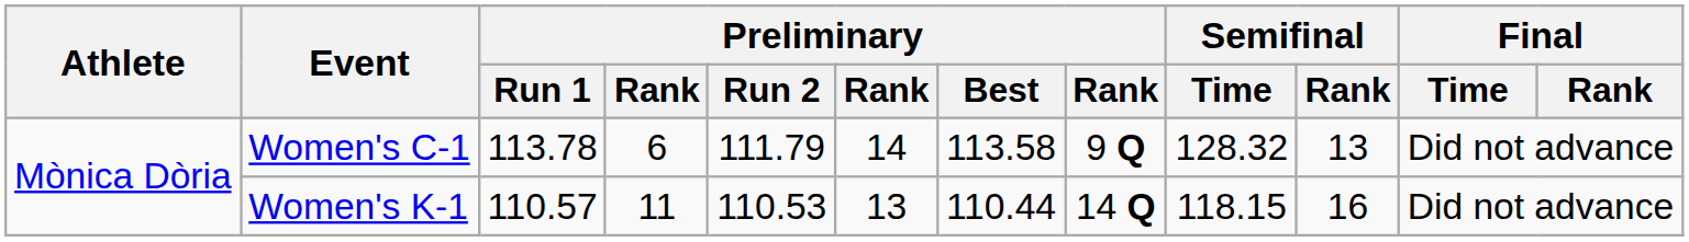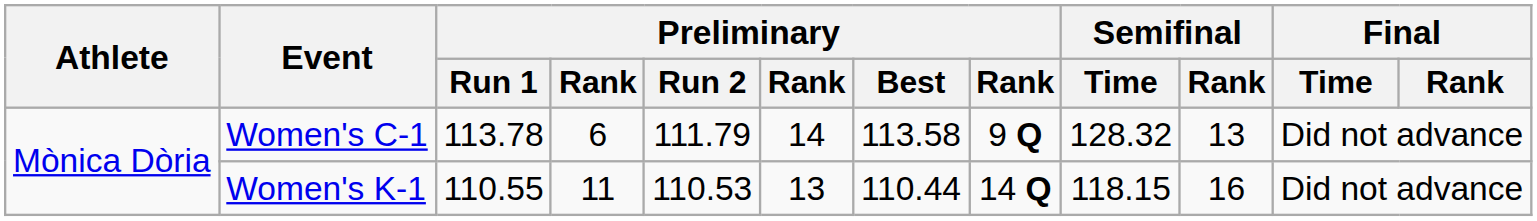Women's K-1 | Preliminary / Run 1: 110.57 -> 110.55
